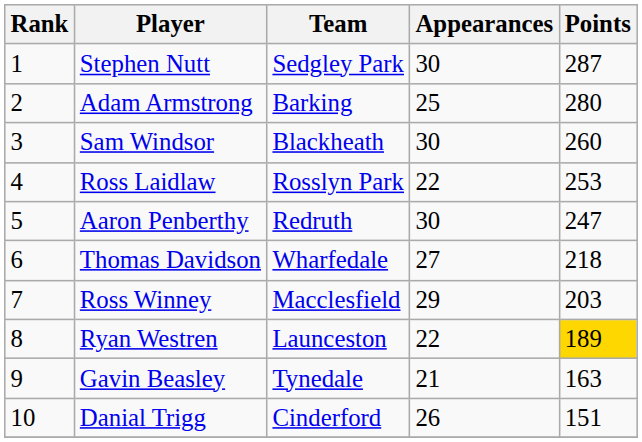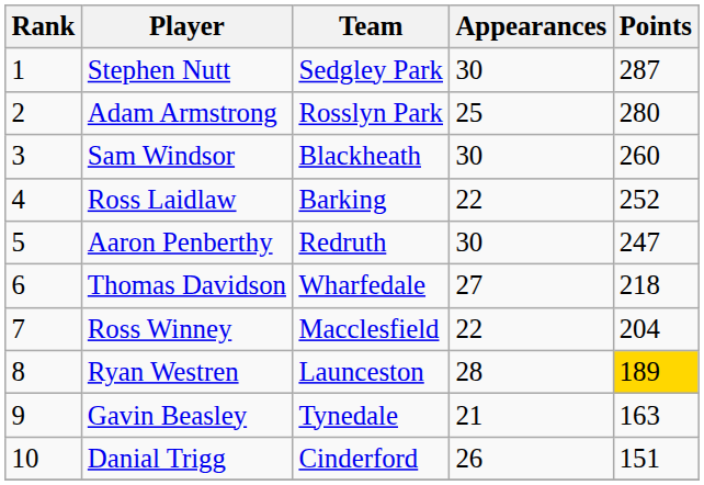Adam Armstrong | Team: Barking -> Rosslyn Park
Ross Laidlaw | Team: Rosslyn Park -> Barking
Ross Laidlaw | Points: 253 -> 252
Ross Winney | Appearances: 29 -> 22
Ross Winney | Points: 203 -> 204
Ryan Westren | Appearances: 22 -> 28
